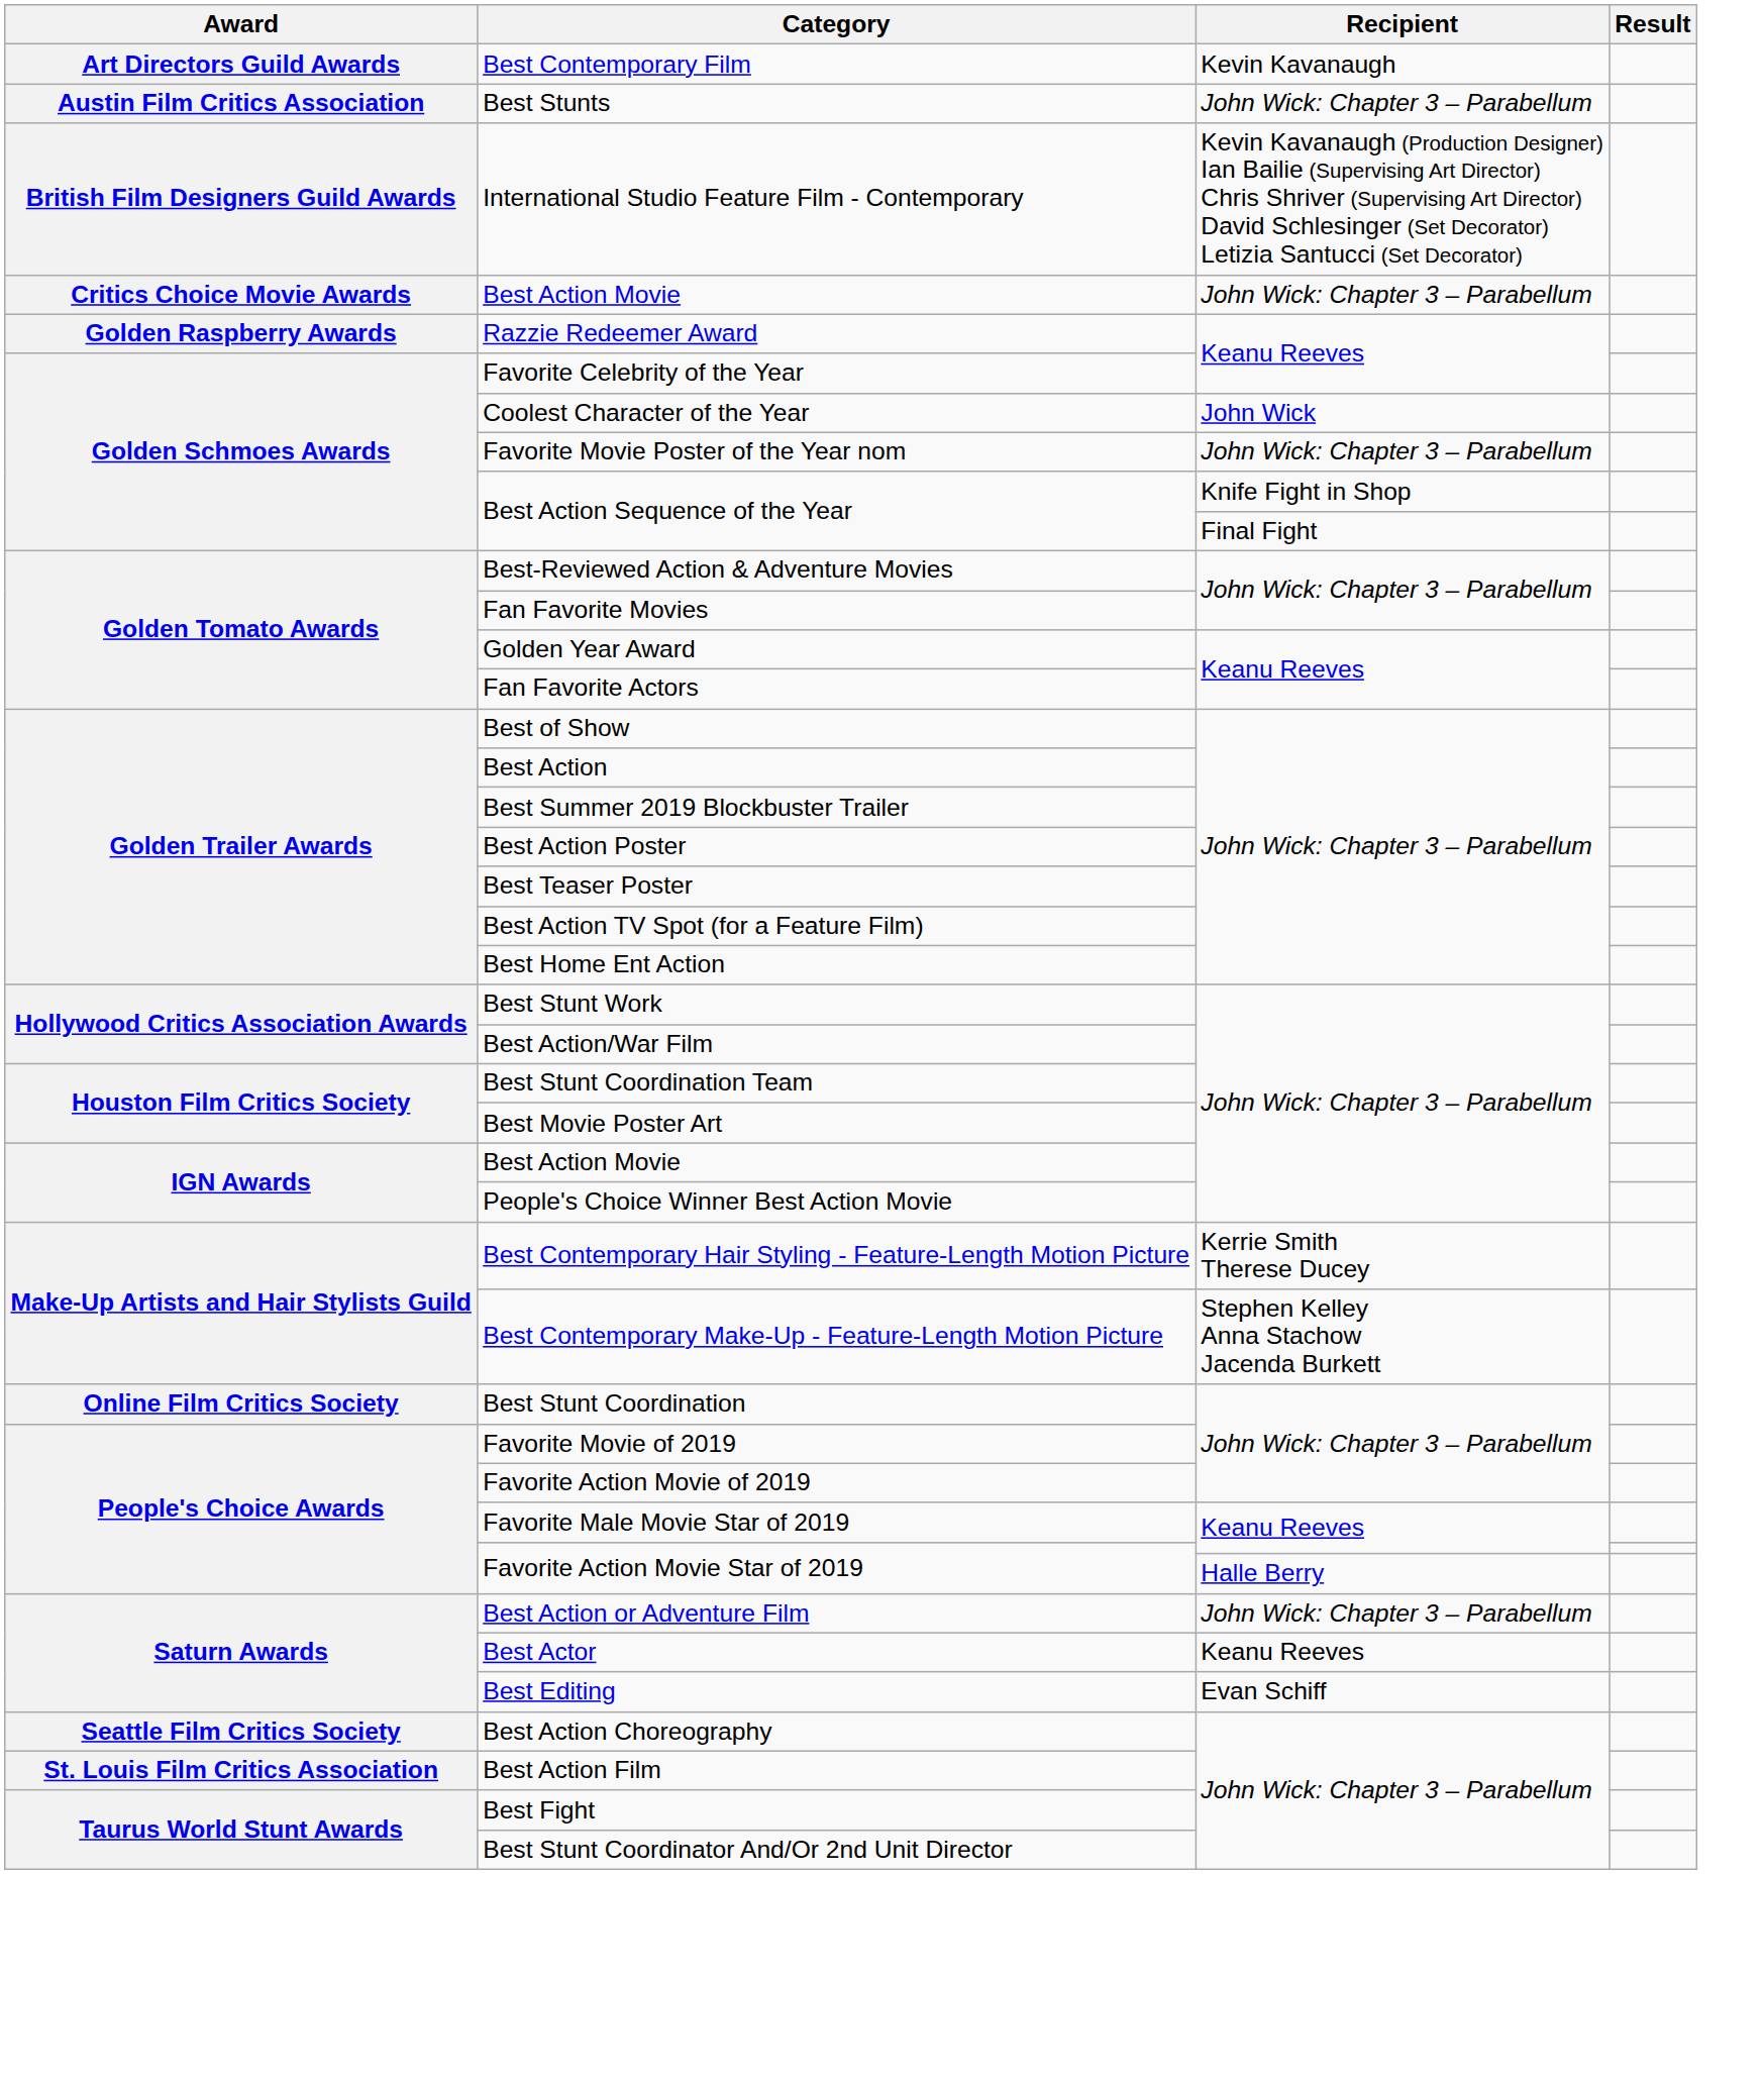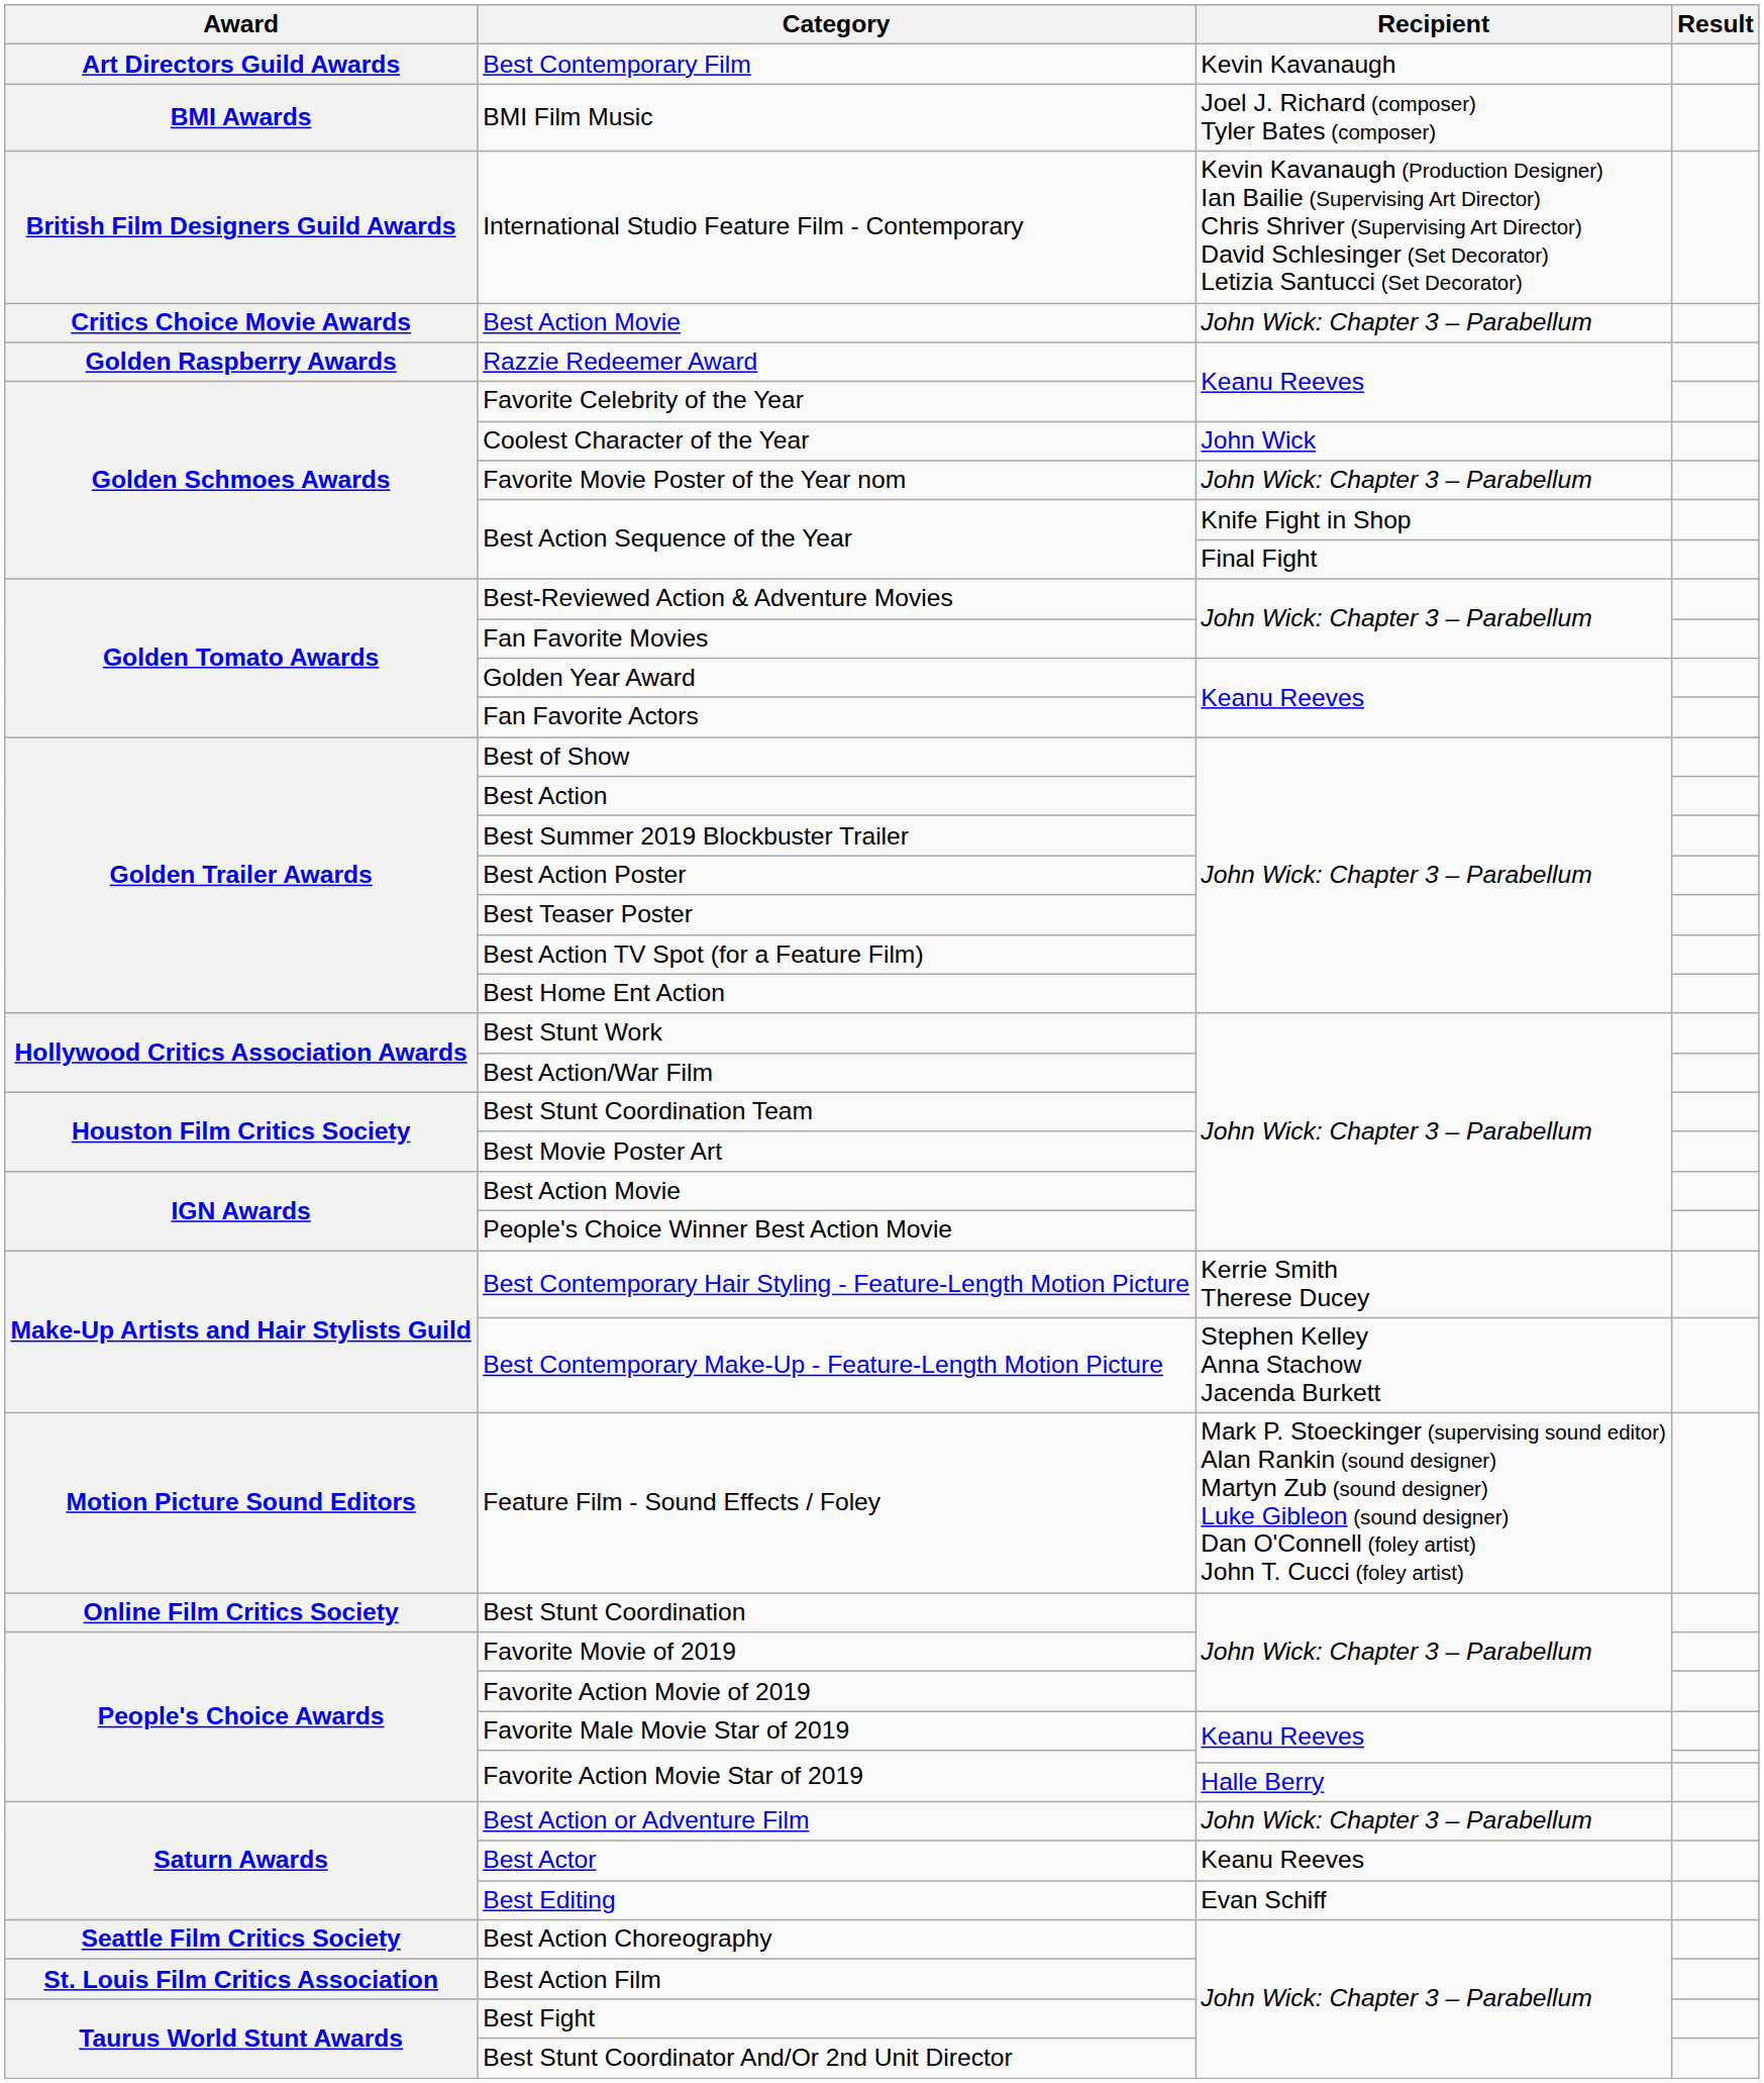- row: Austin Film Critics Association | Best Stunts | John Wick: Chapter 3 – Parabellum
+ row: BMI Awards | BMI Film Music | Joel J. Richard (composer) Tyler Bates (composer)
+ row: Motion Picture Sound Editors | Feature Film - Sound Effects / Foley | Mark P. Stoeckinger (supervising sound editor) Alan Rankin (sound designer) Martyn Zub (sound designer) Luke Gibleon (sound designer) Dan O'Connell (foley artist) John T. Cucci (foley artist)
